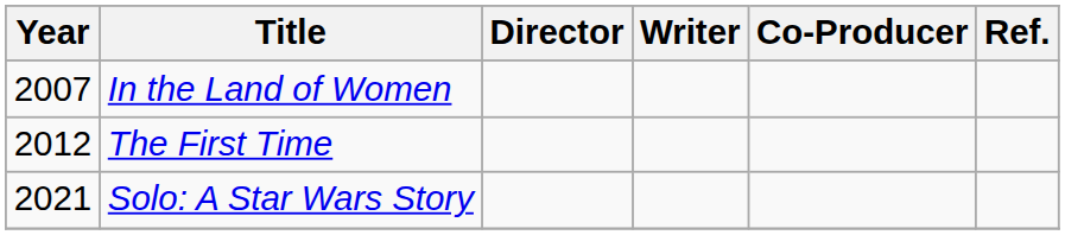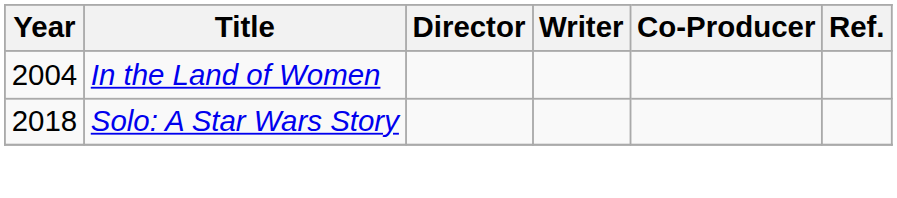In the Land of Women | Year: 2007 -> 2004
- row: 2012 | The First Time
Solo: A Star Wars Story | Year: 2021 -> 2018
